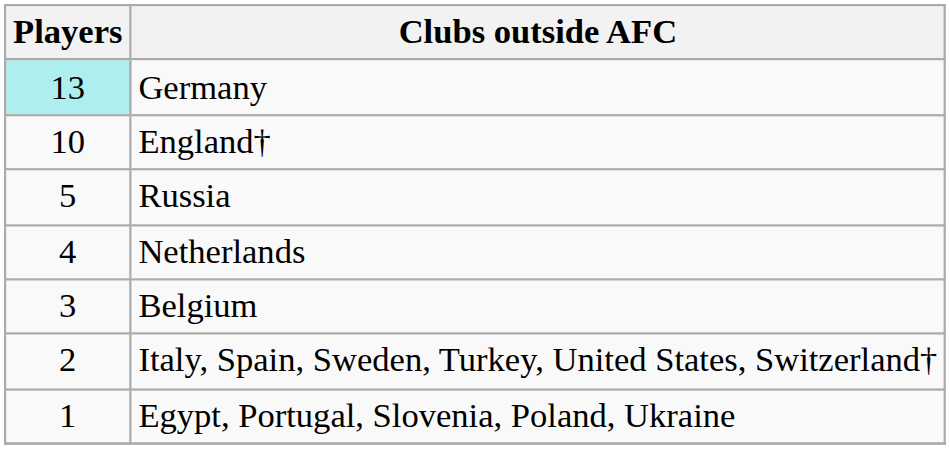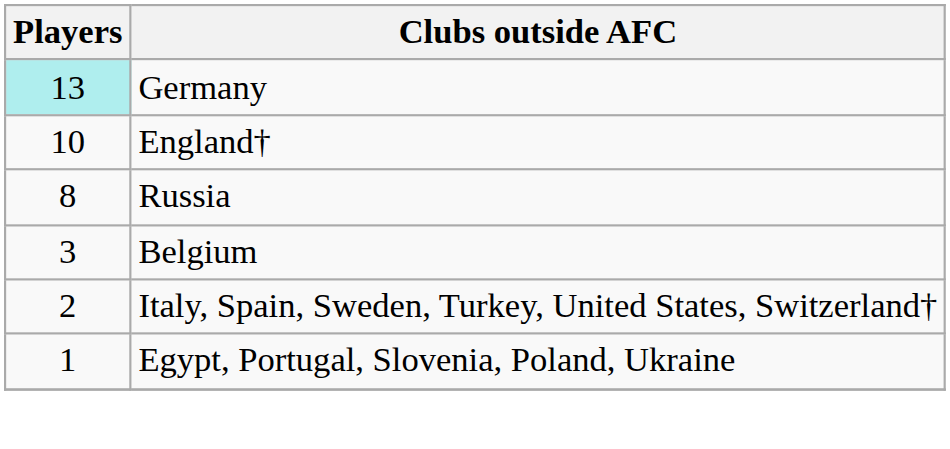Russia | Players: 5 -> 8
- row: 4 | Netherlands
